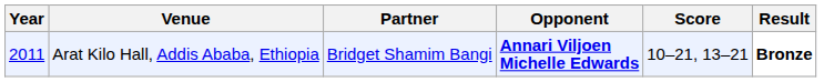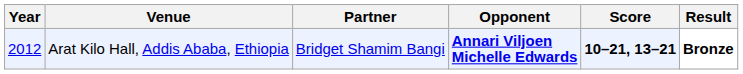Arat Kilo Hall, Addis Ababa, Ethiopia | Year: 2011 -> 2012
Arat Kilo Hall, Addis Ababa, Ethiopia | Score: normal -> bold
